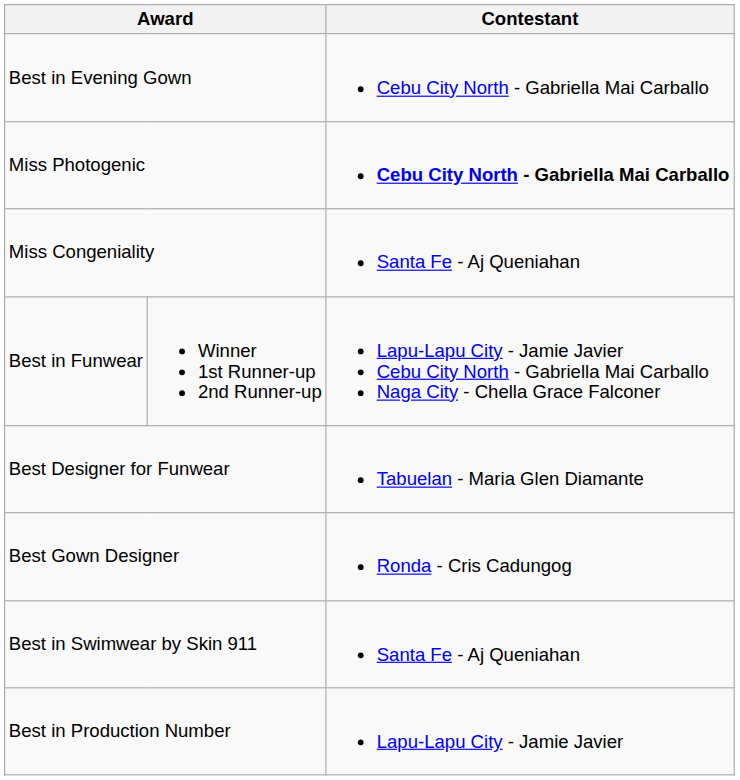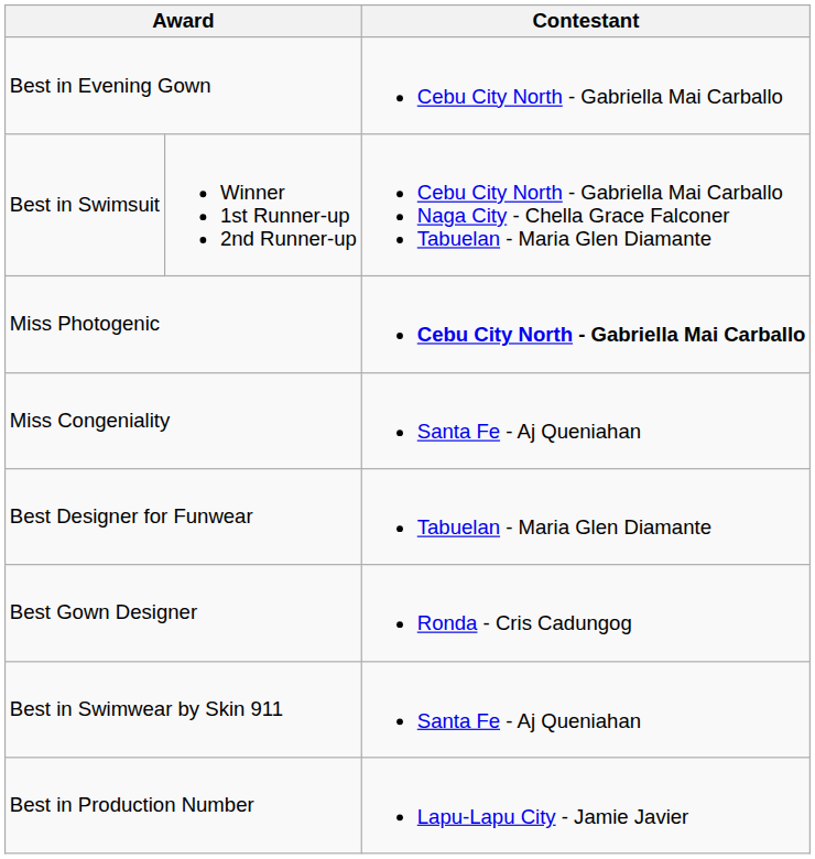+ row: Best in Swimsuit | Winner 1st Runner-up 2nd Runner-up | Cebu City North - Gabriella Mai Carballo Naga City - Chella Grace Falconer Tabuelan - Maria Glen Diamante
- row: Best in Funwear | Winner 1st Runner-up 2nd Runner-up | Lapu-Lapu City - Jamie Javier Cebu City North - Gabriella Mai Carballo Naga City - Chella Grace Falconer
